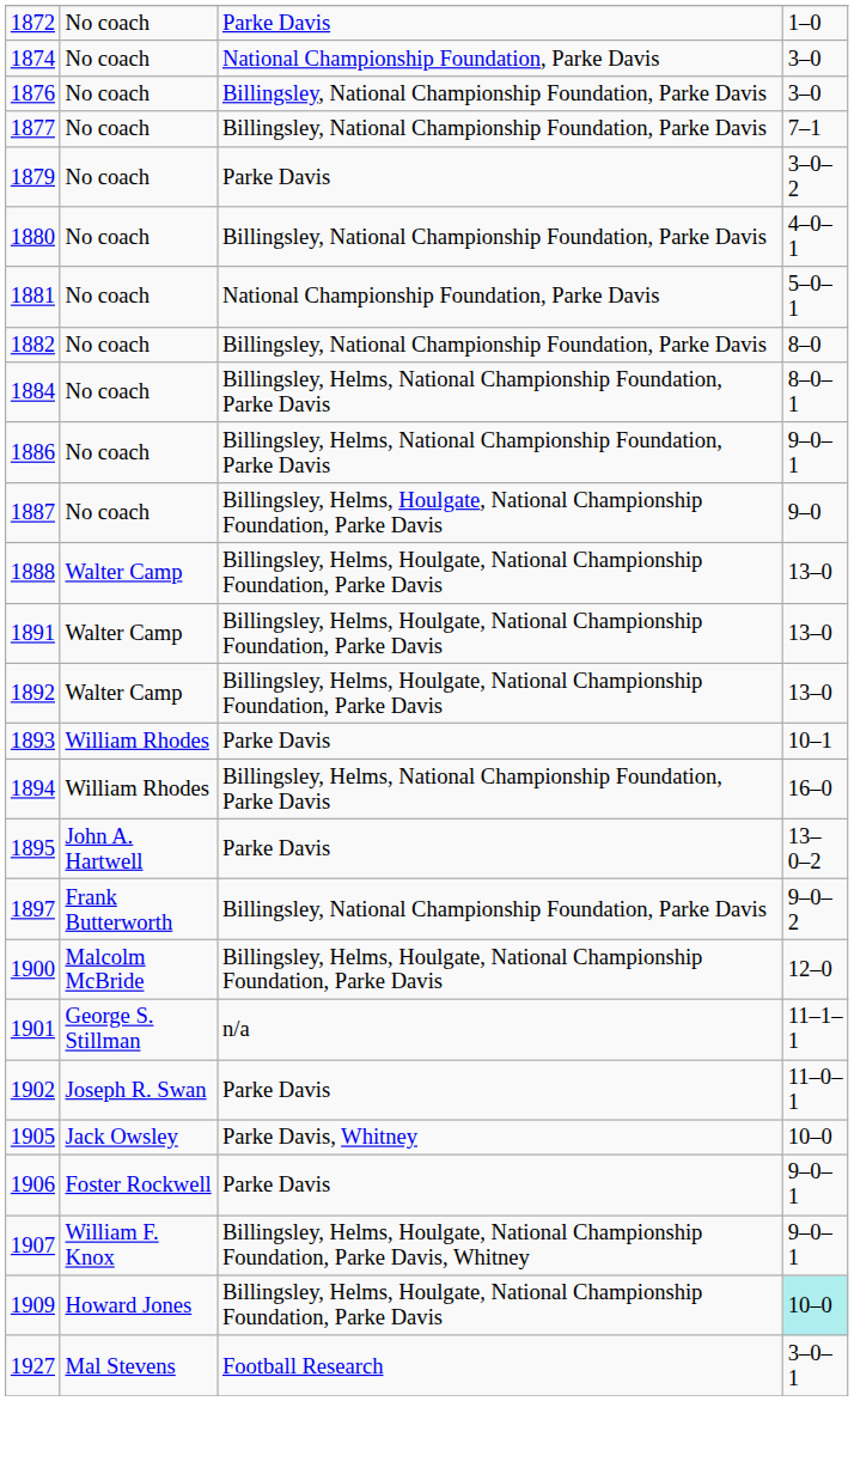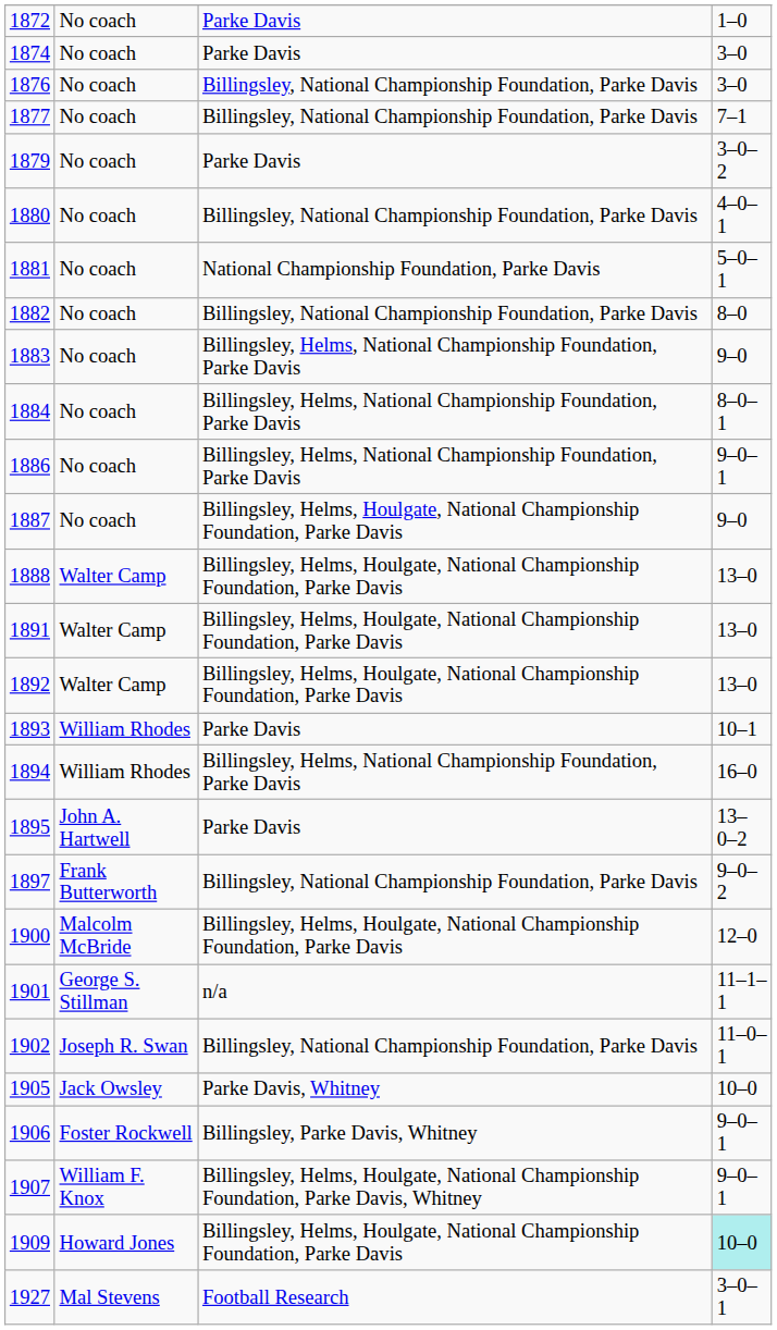1874 | column 3: National Championship Foundation, Parke Davis -> Parke Davis
+ row: 1883 | No coach | Billingsley, Helms, National Championship Foundation, Parke Davis | 9–0
1902 | column 3: Parke Davis -> Billingsley, National Championship Foundation, Parke Davis
1906 | column 3: Parke Davis -> Billingsley, Parke Davis, Whitney
